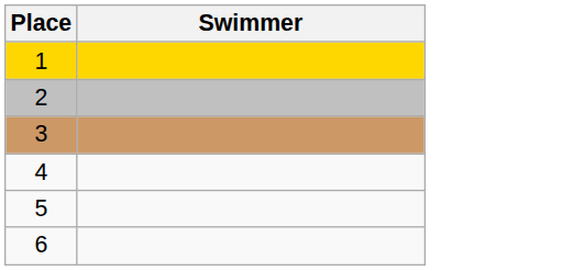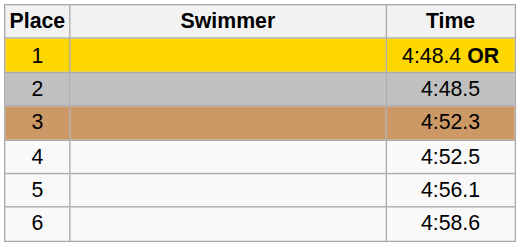+ column: Time | 4:48.4 OR | 4:48.5 | 4:52.3 | 4:52.5 | 4:56.1 | 4:58.6
